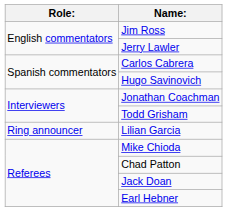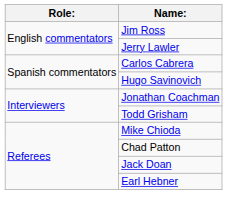- row: Ring announcer | Lilian Garcia
